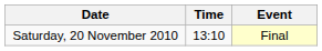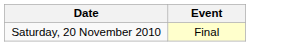- column: Time | 13:10
